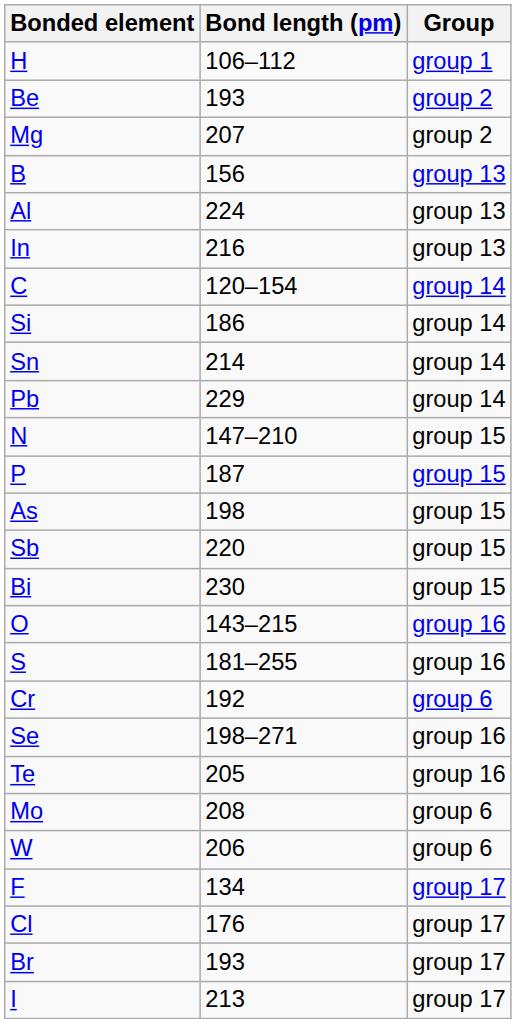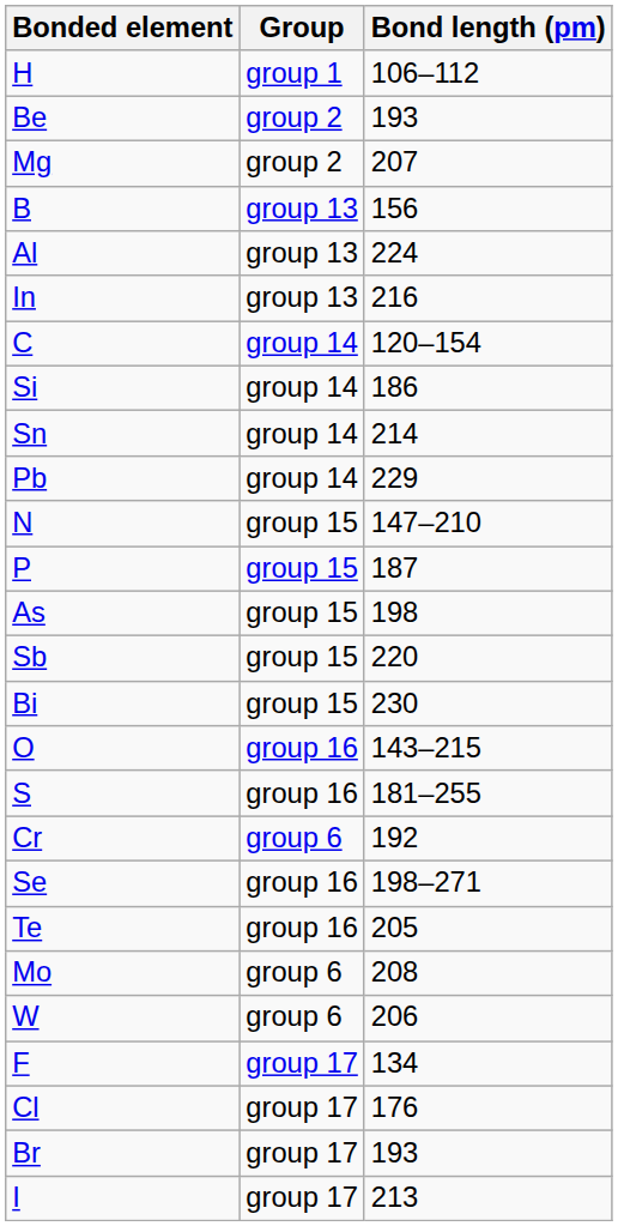columns swapped: Bond length (pm) <-> Group
